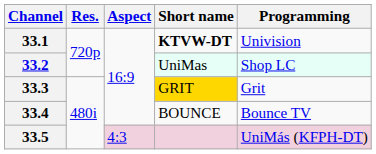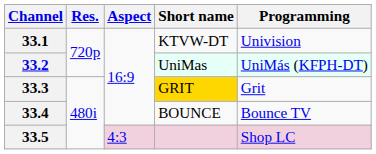33.1 | Short name: bold -> normal
33.2 | Programming: Shop LC -> UniMás (KFPH-DT)
33.5 | Programming: UniMás (KFPH-DT) -> Shop LC
